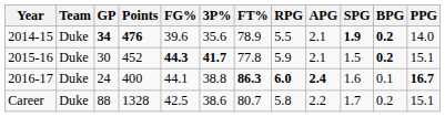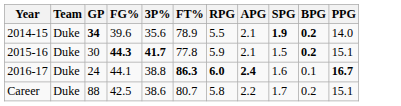- column: Points | 476 | 452 | 400 | 1328
